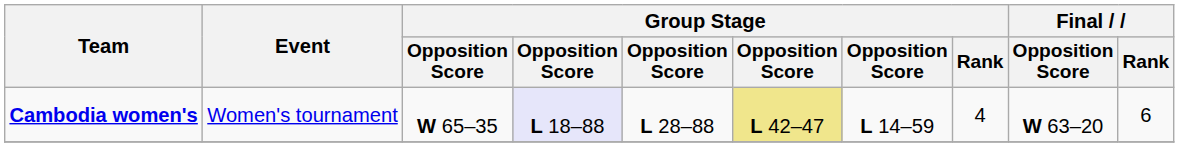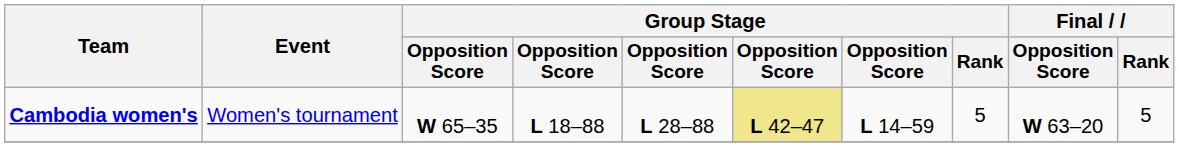Cambodia women's | column 4: lavender background -> no background
Cambodia women's | Group Stage / Rank: 4 -> 5
Cambodia women's | Final / Rank: 6 -> 5
